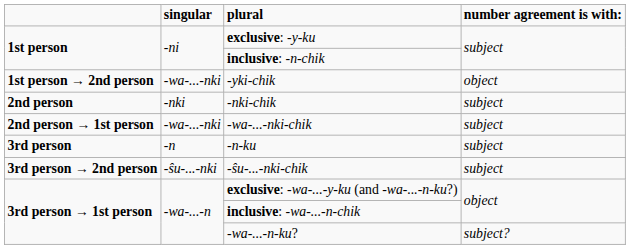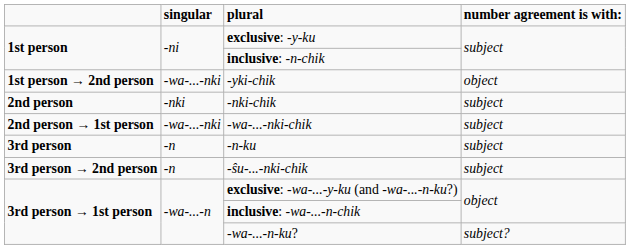-ŝu-...-nki-chik | singular: -ŝu-...-nki -> -n
